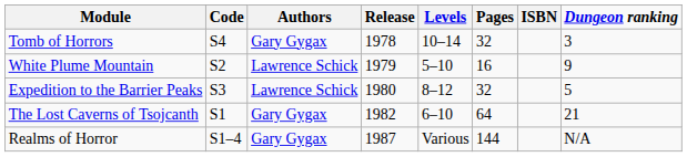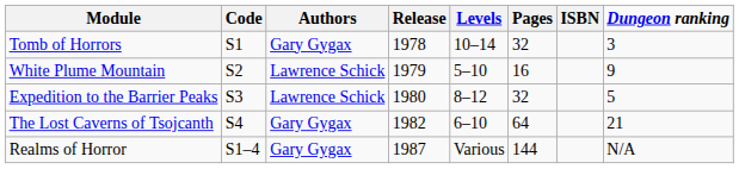Tomb of Horrors | column 2: S4 -> S1
The Lost Caverns of Tsojcanth | column 2: S1 -> S4
